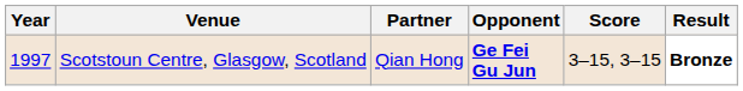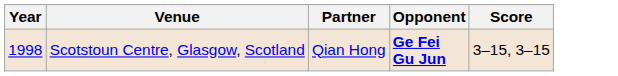- column: Result | Bronze
Scotstoun Centre, Glasgow, Scotland | Year: 1997 -> 1998
